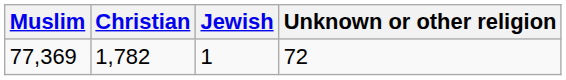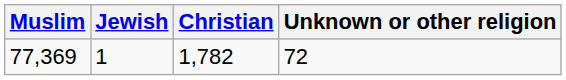columns swapped: Christian <-> Jewish
